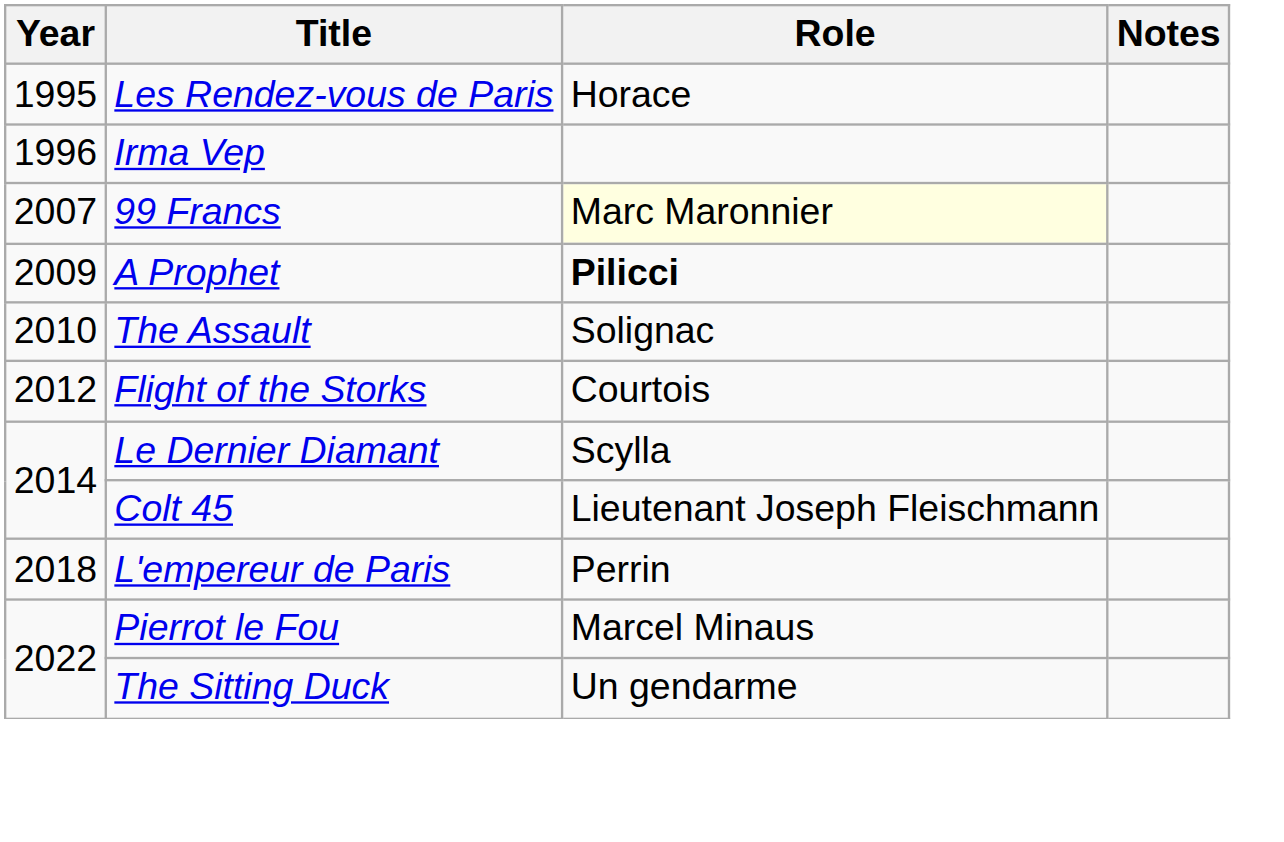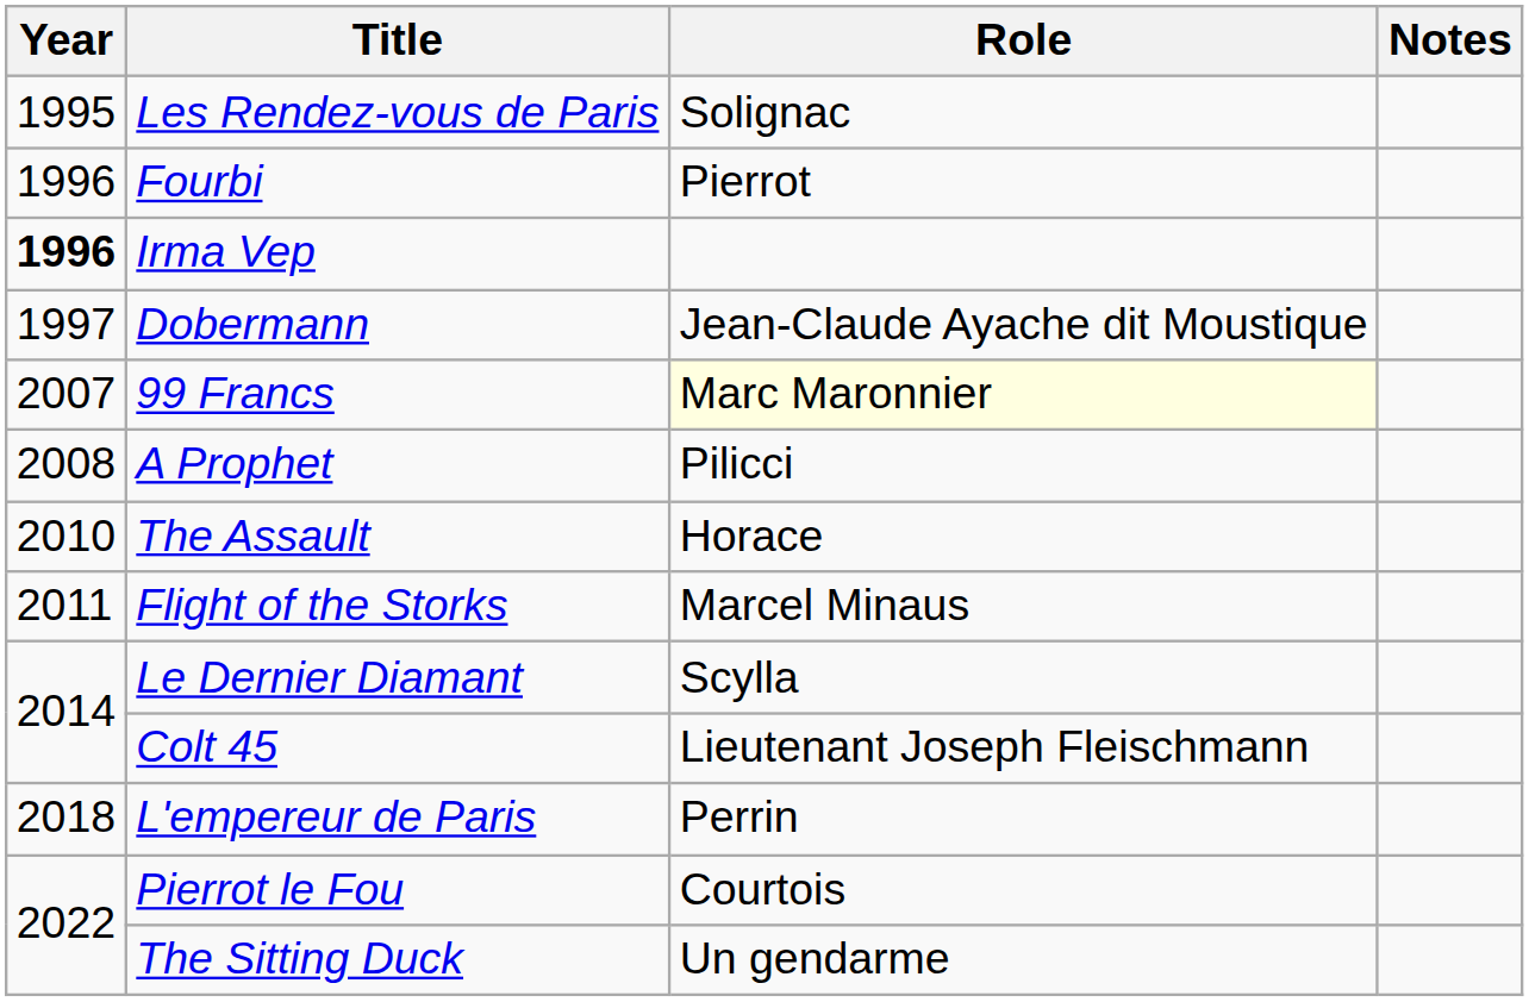Les Rendez-vous de Paris | Role: Horace -> Solignac
+ row: 1996 | Fourbi | Pierrot
Irma Vep | Year: normal -> bold
+ row: 1997 | Dobermann | Jean-Claude Ayache dit Moustique
A Prophet | Year: 2009 -> 2008
A Prophet | Role: bold -> normal
The Assault | Role: Solignac -> Horace
Flight of the Storks | Year: 2012 -> 2011
Flight of the Storks | Role: Courtois -> Marcel Minaus
Pierrot le Fou | Role: Marcel Minaus -> Courtois
